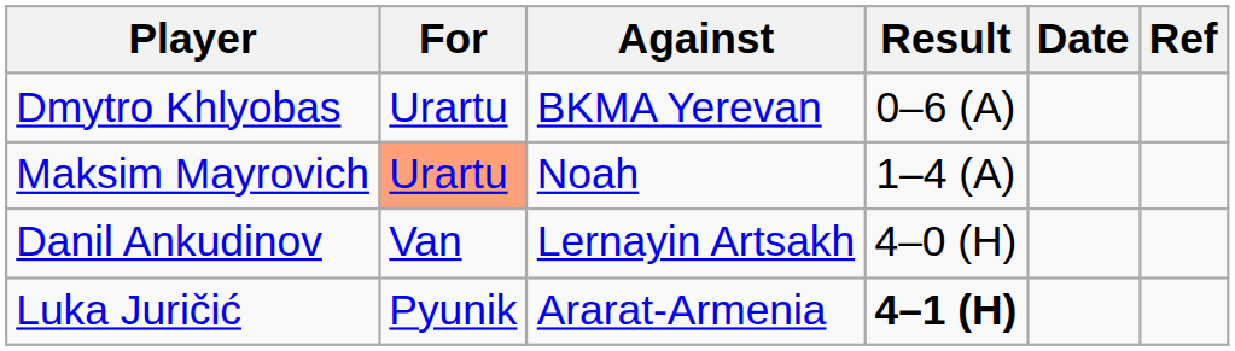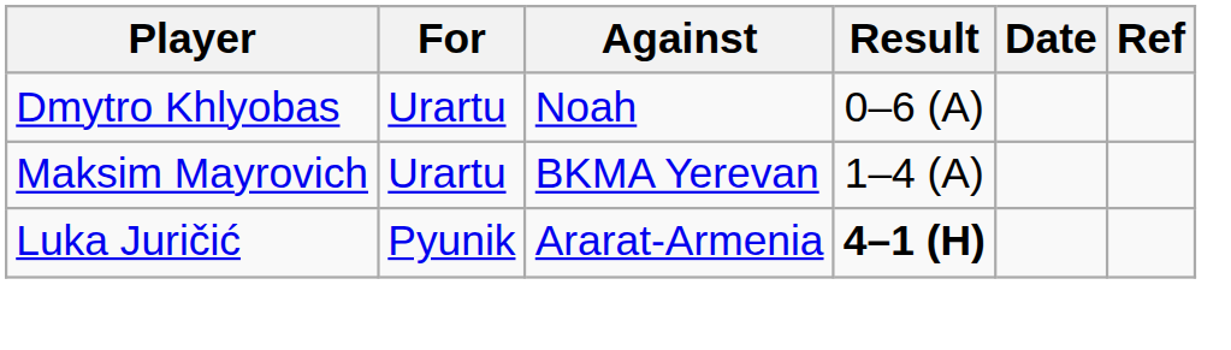Dmytro Khlyobas | Against: BKMA Yerevan -> Noah
Maksim Mayrovich | For: lightsalmon background -> no background
Maksim Mayrovich | Against: Noah -> BKMA Yerevan
- row: Danil Ankudinov | Van | Lernayin Artsakh | 4–0 (H)
